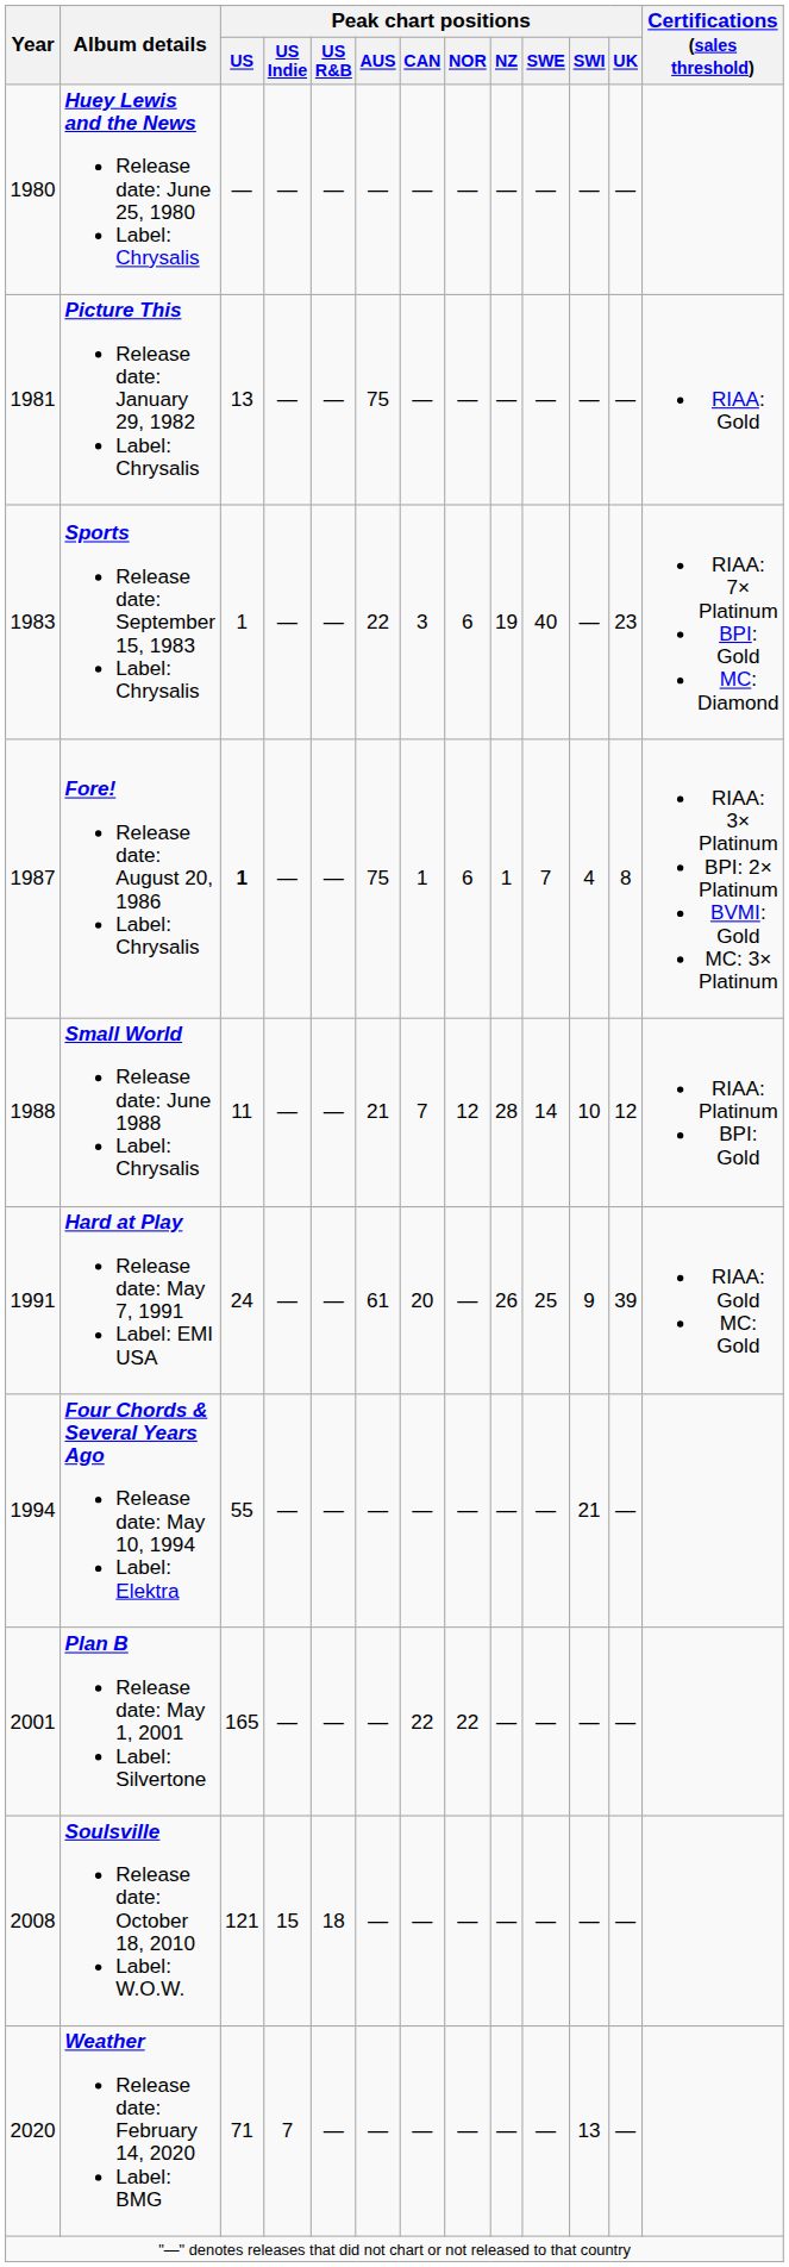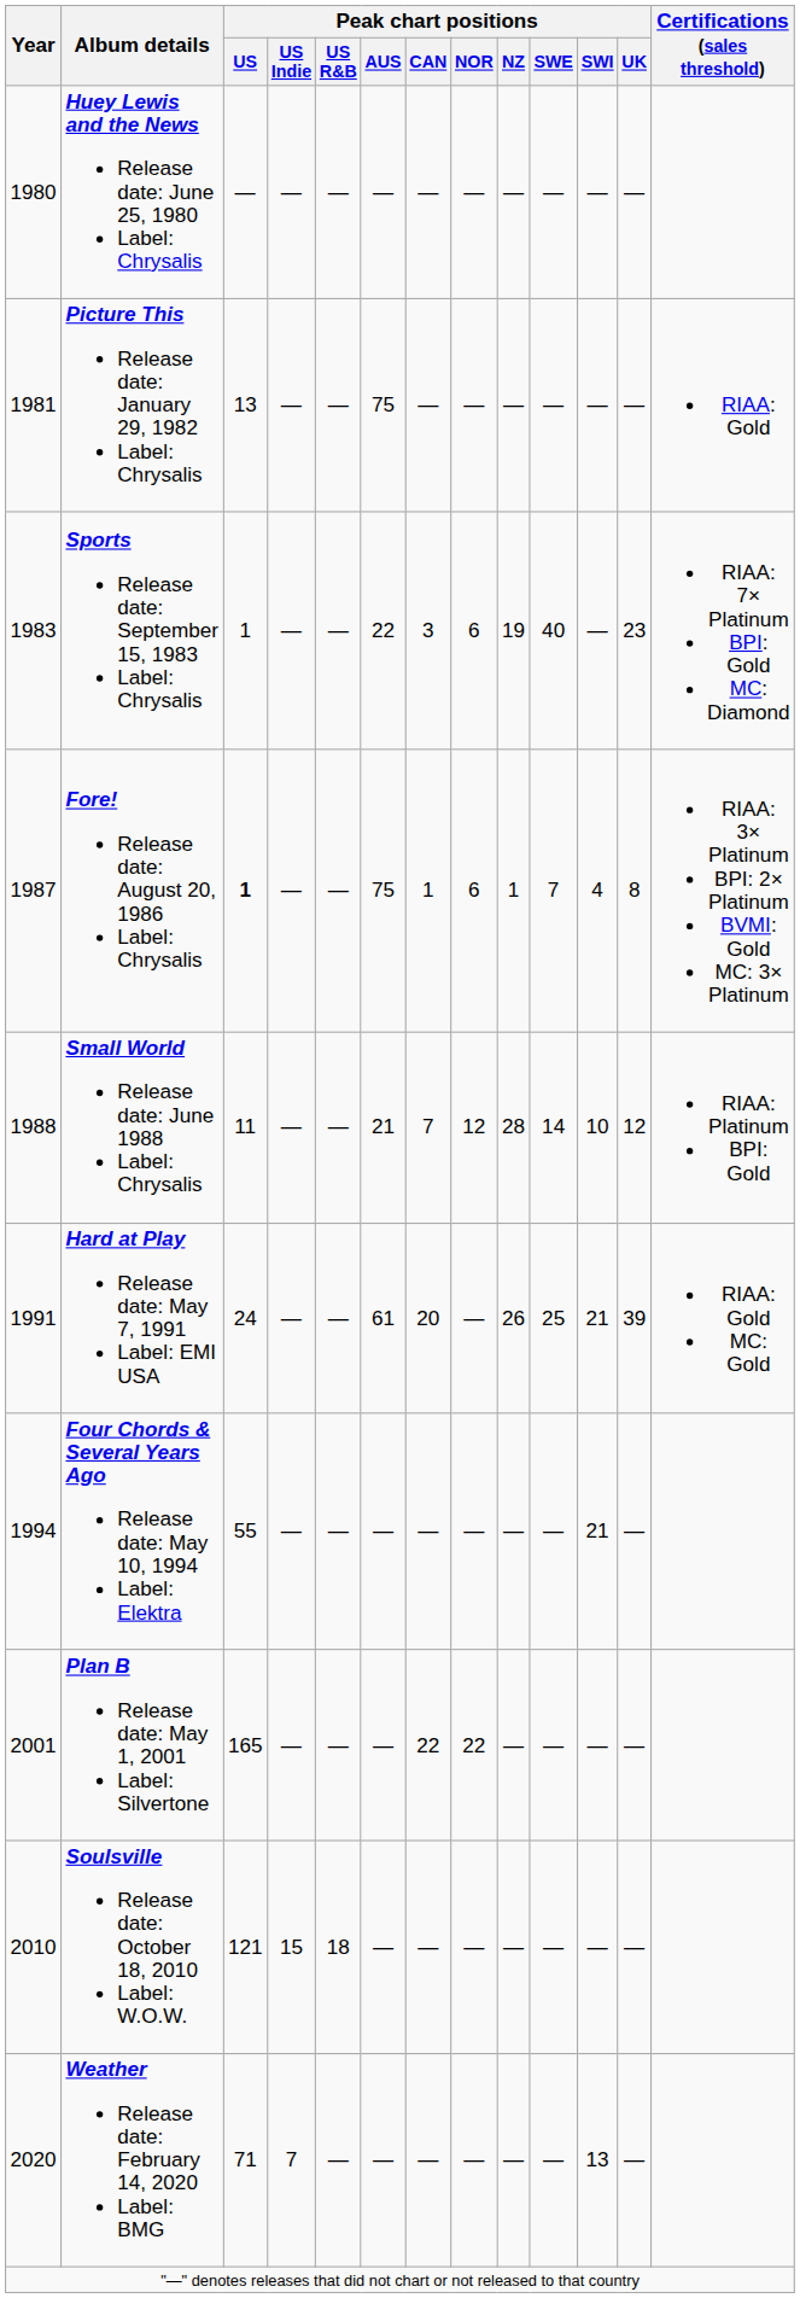Hard at Play Release date: May 7, 1991 Label: EMI USA | Peak chart positions / SWI: 9 -> 21
Soulsville Release date: October 18, 2010 Label: W.O.W. | Year: 2008 -> 2010
